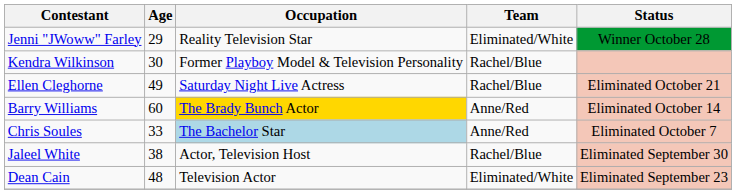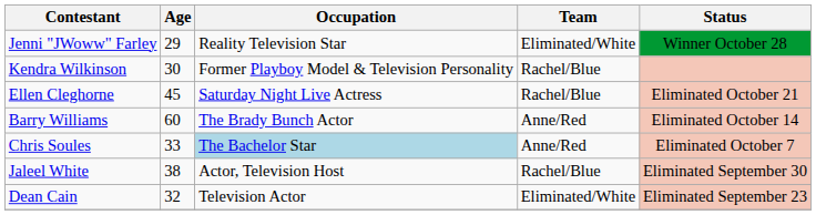Ellen Cleghorne | Age: 49 -> 45
Barry Williams | Occupation: gold background -> no background
Dean Cain | Age: 48 -> 32
